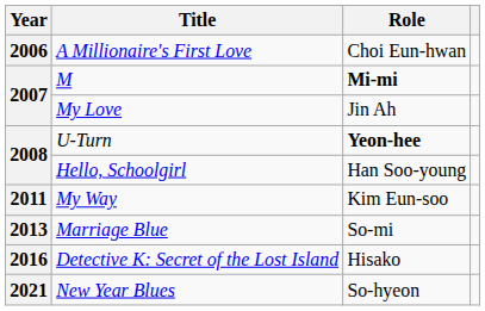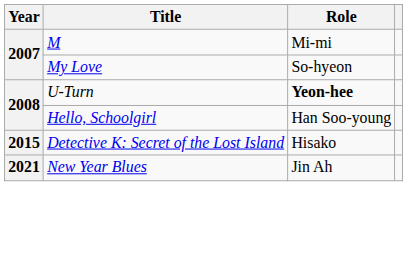- row: 2006 | A Millionaire's First Love | Choi Eun-hwan
M | Role: bold -> normal
My Love | Role: Jin Ah -> So-hyeon
- row: 2011 | My Way | Kim Eun-soo
- row: 2013 | Marriage Blue | So-mi
Detective K: Secret of the Lost Island | Year: 2016 -> 2015
New Year Blues | Role: So-hyeon -> Jin Ah
